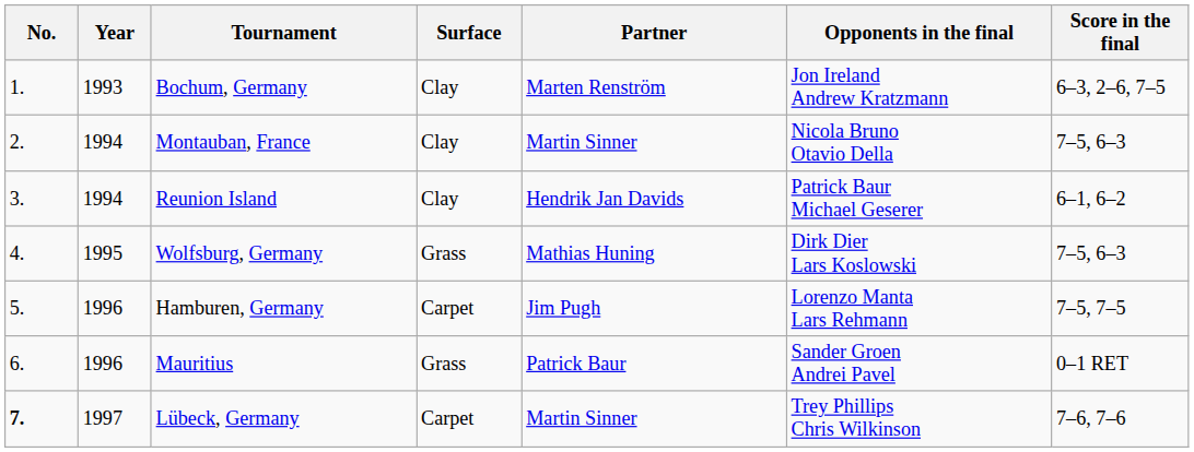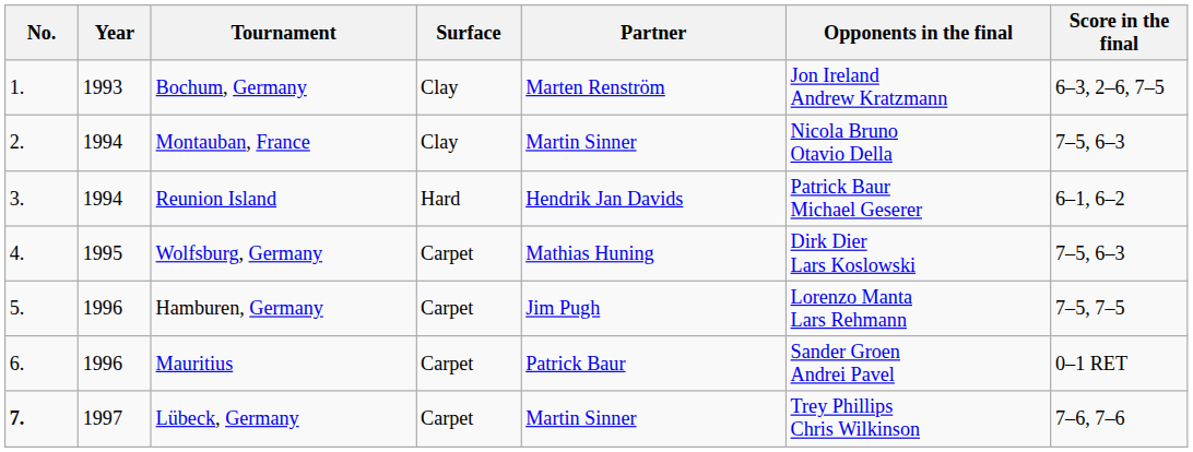Reunion Island | Surface: Clay -> Hard
Wolfsburg, Germany | Surface: Grass -> Carpet
Mauritius | Surface: Grass -> Carpet
